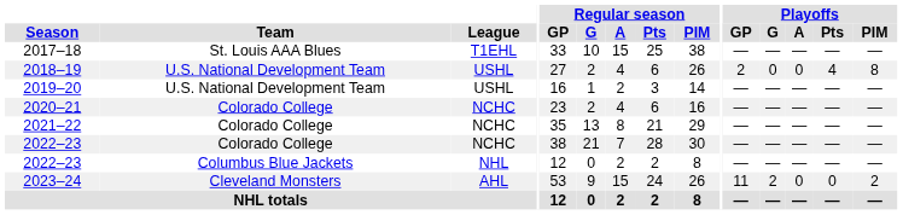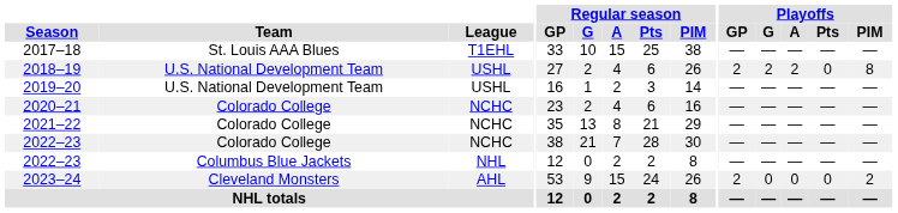2018–19 | Playoffs / G: 0 -> 2
2018–19 | Playoffs / A: 0 -> 2
2018–19 | Playoffs / Pts: 4 -> 0
2023–24 | Playoffs / GP: 11 -> 2
2023–24 | Playoffs / G: 2 -> 0
